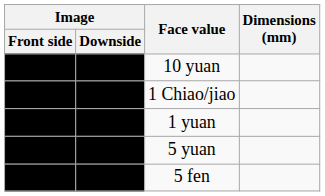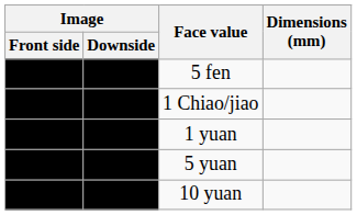rows swapped: 5 fen <-> 10 yuan
